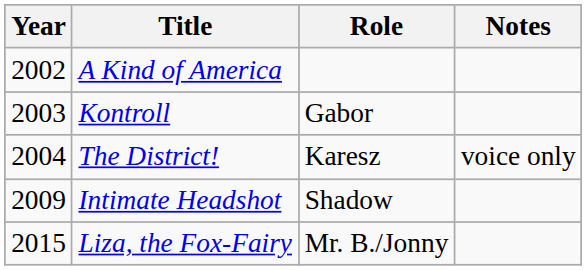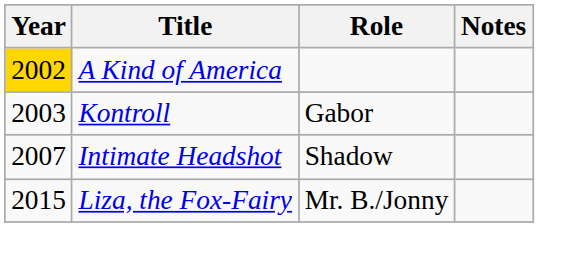A Kind of America | Year: no background -> gold background
- row: 2004 | The District! | Karesz | voice only
Intimate Headshot | Year: 2009 -> 2007
